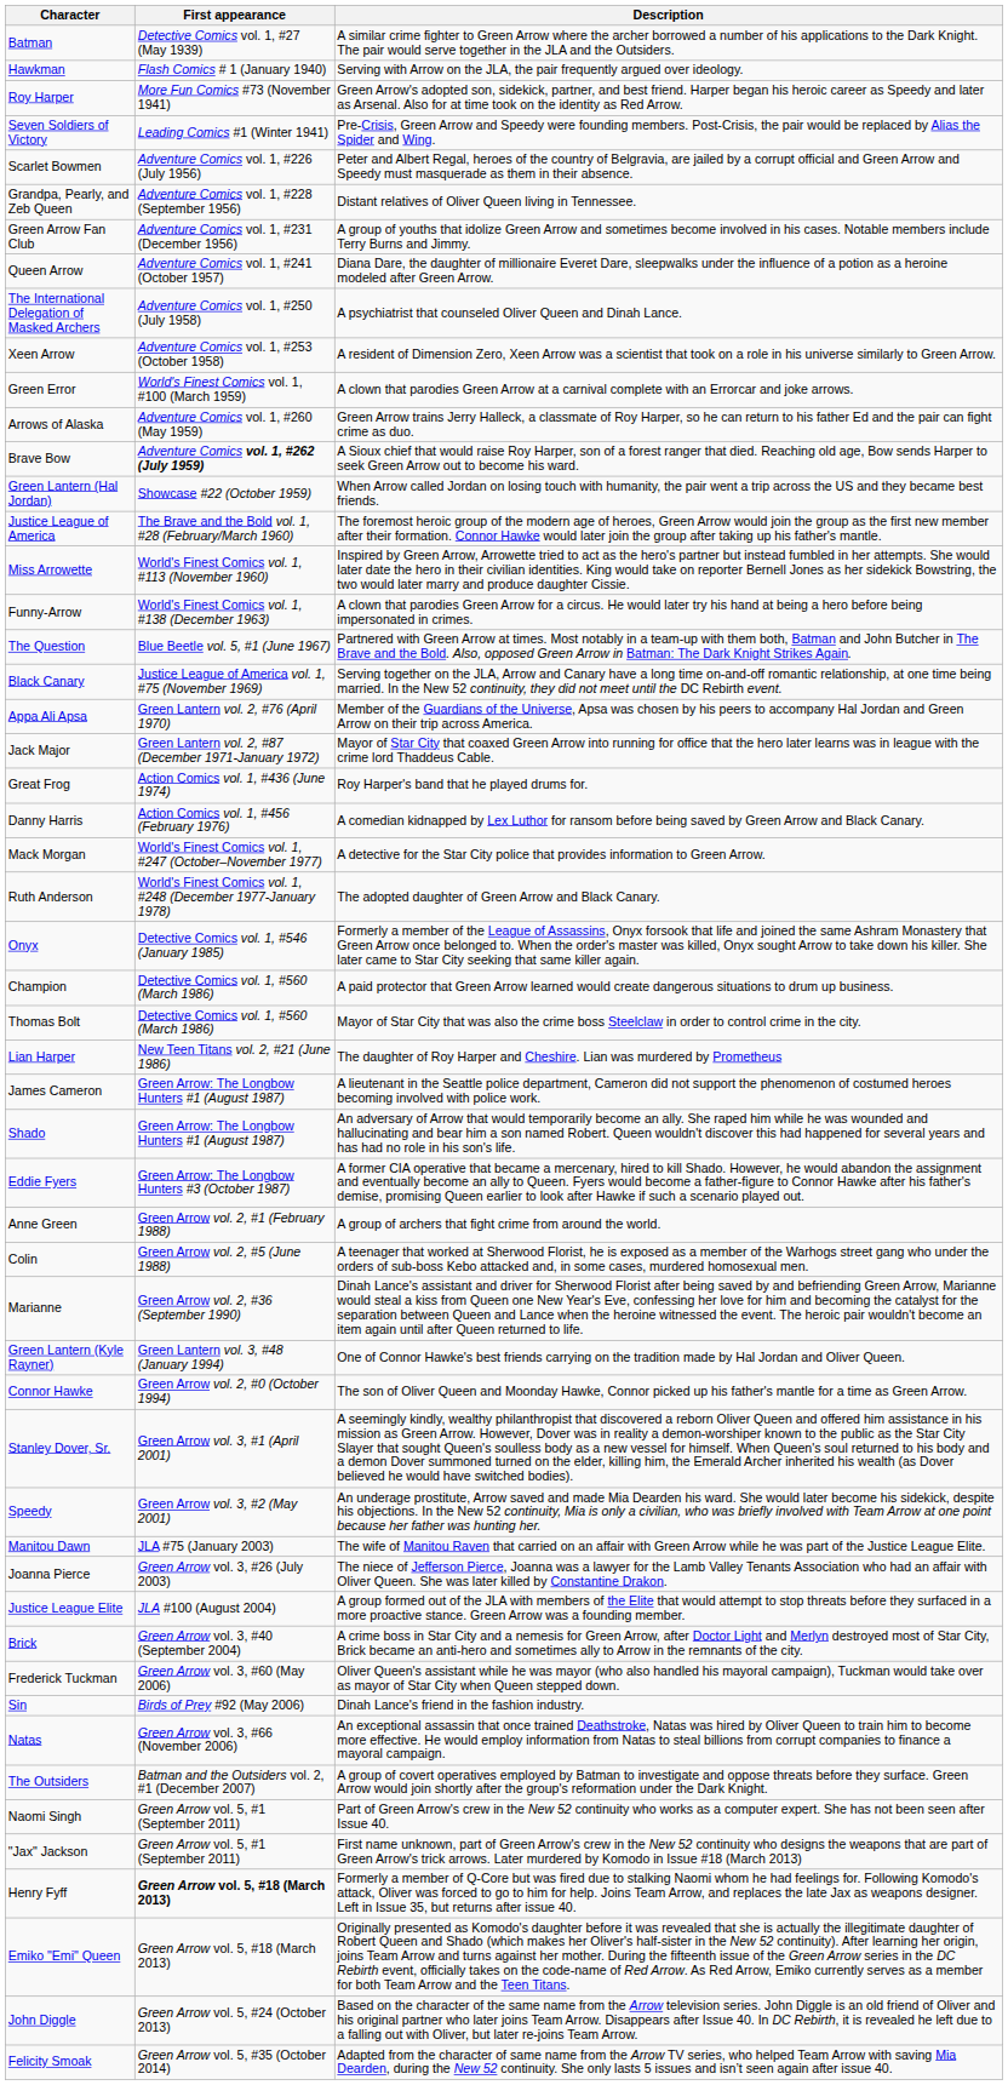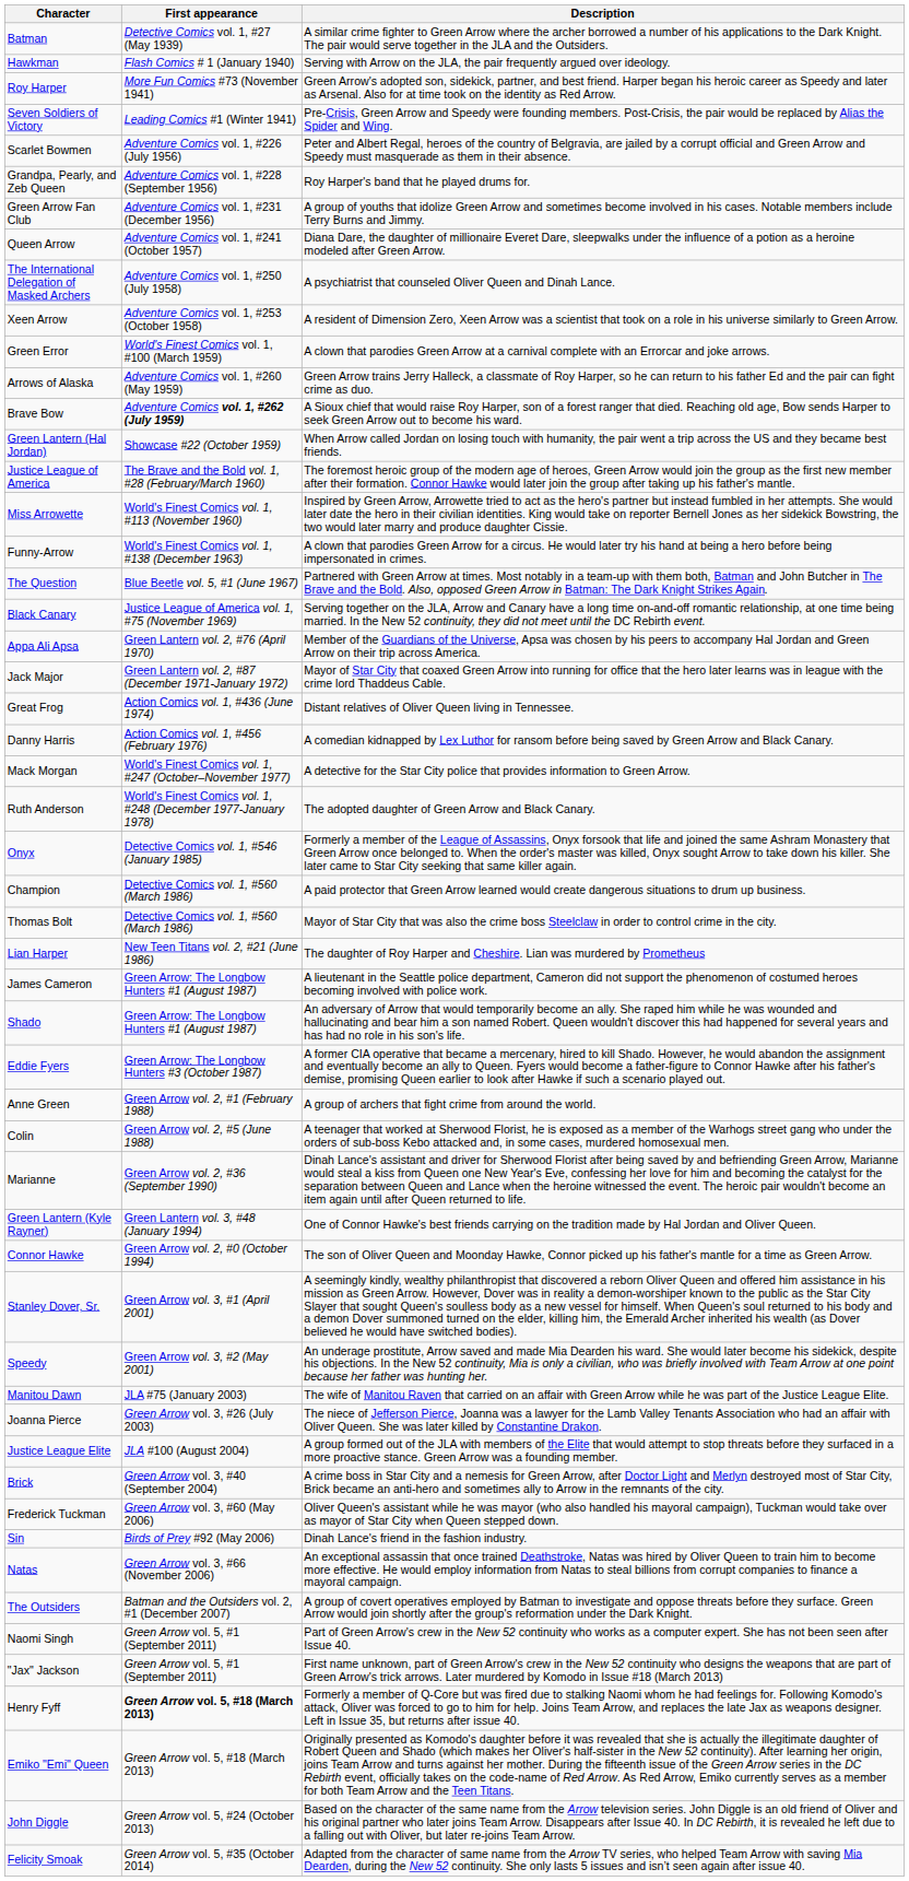Grandpa, Pearly, and Zeb Queen | Description: Distant relatives of Oliver Queen living in Tennessee. -> Roy Harper's band that he played drums for.
Great Frog | Description: Roy Harper's band that he played drums for. -> Distant relatives of Oliver Queen living in Tennessee.
